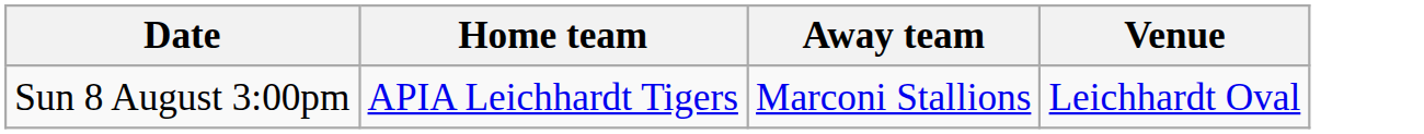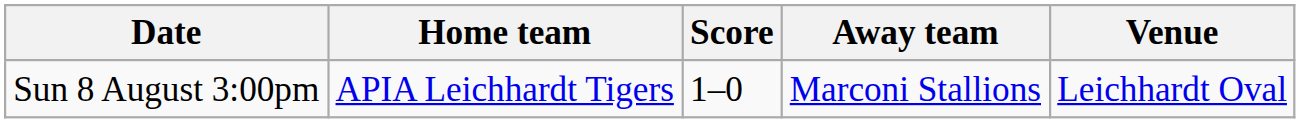+ column: Score | 1–0
